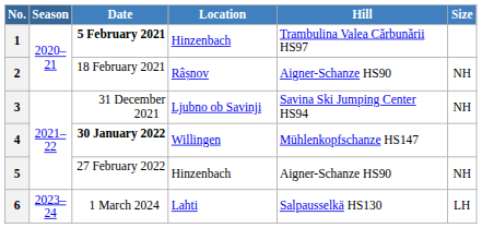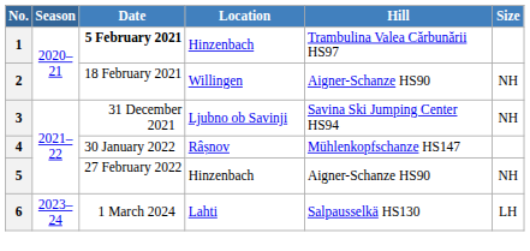2 | Location: Râșnov -> Willingen
4 | Date: bold -> normal
4 | Location: Willingen -> Râșnov
